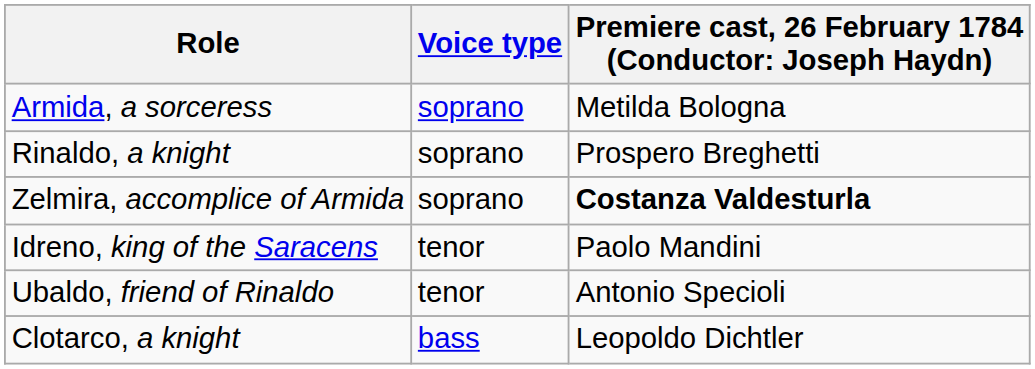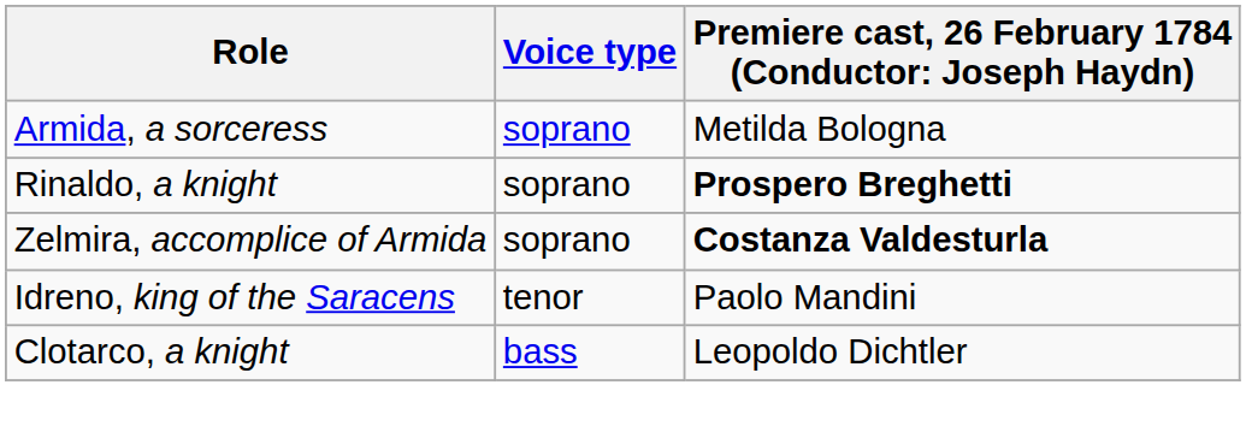Rinaldo, a knight | column 3: normal -> bold
- row: Ubaldo, friend of Rinaldo | tenor | Antonio Specioli
